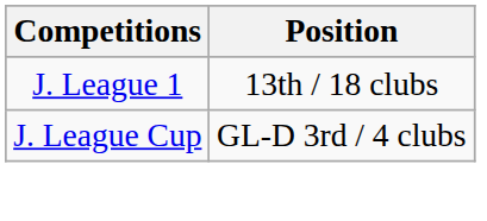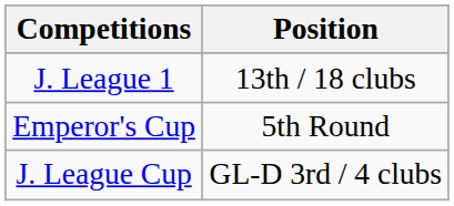+ row: Emperor's Cup | 5th Round
